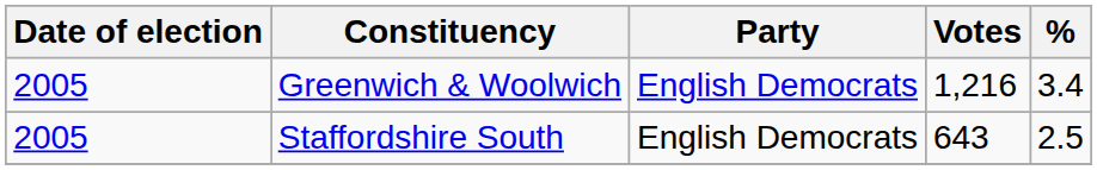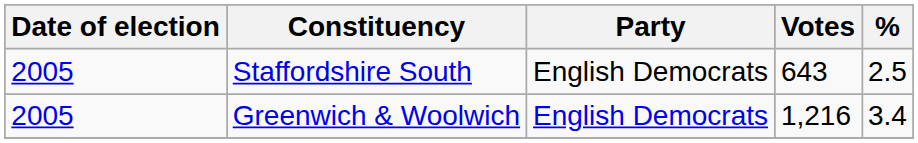rows swapped: Greenwich & Woolwich <-> Staffordshire South
